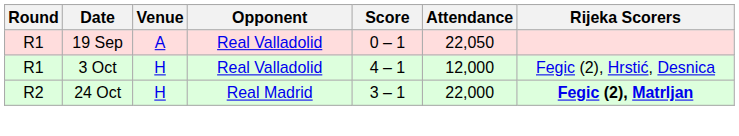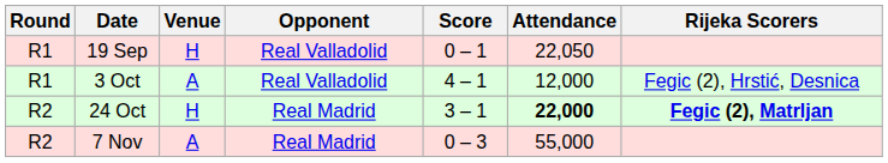19 Sep | Venue: A -> H
3 Oct | Venue: H -> A
24 Oct | Attendance: normal -> bold
+ row: R2 | 7 Nov | A | Real Madrid | 0 – 3 | 55,000
